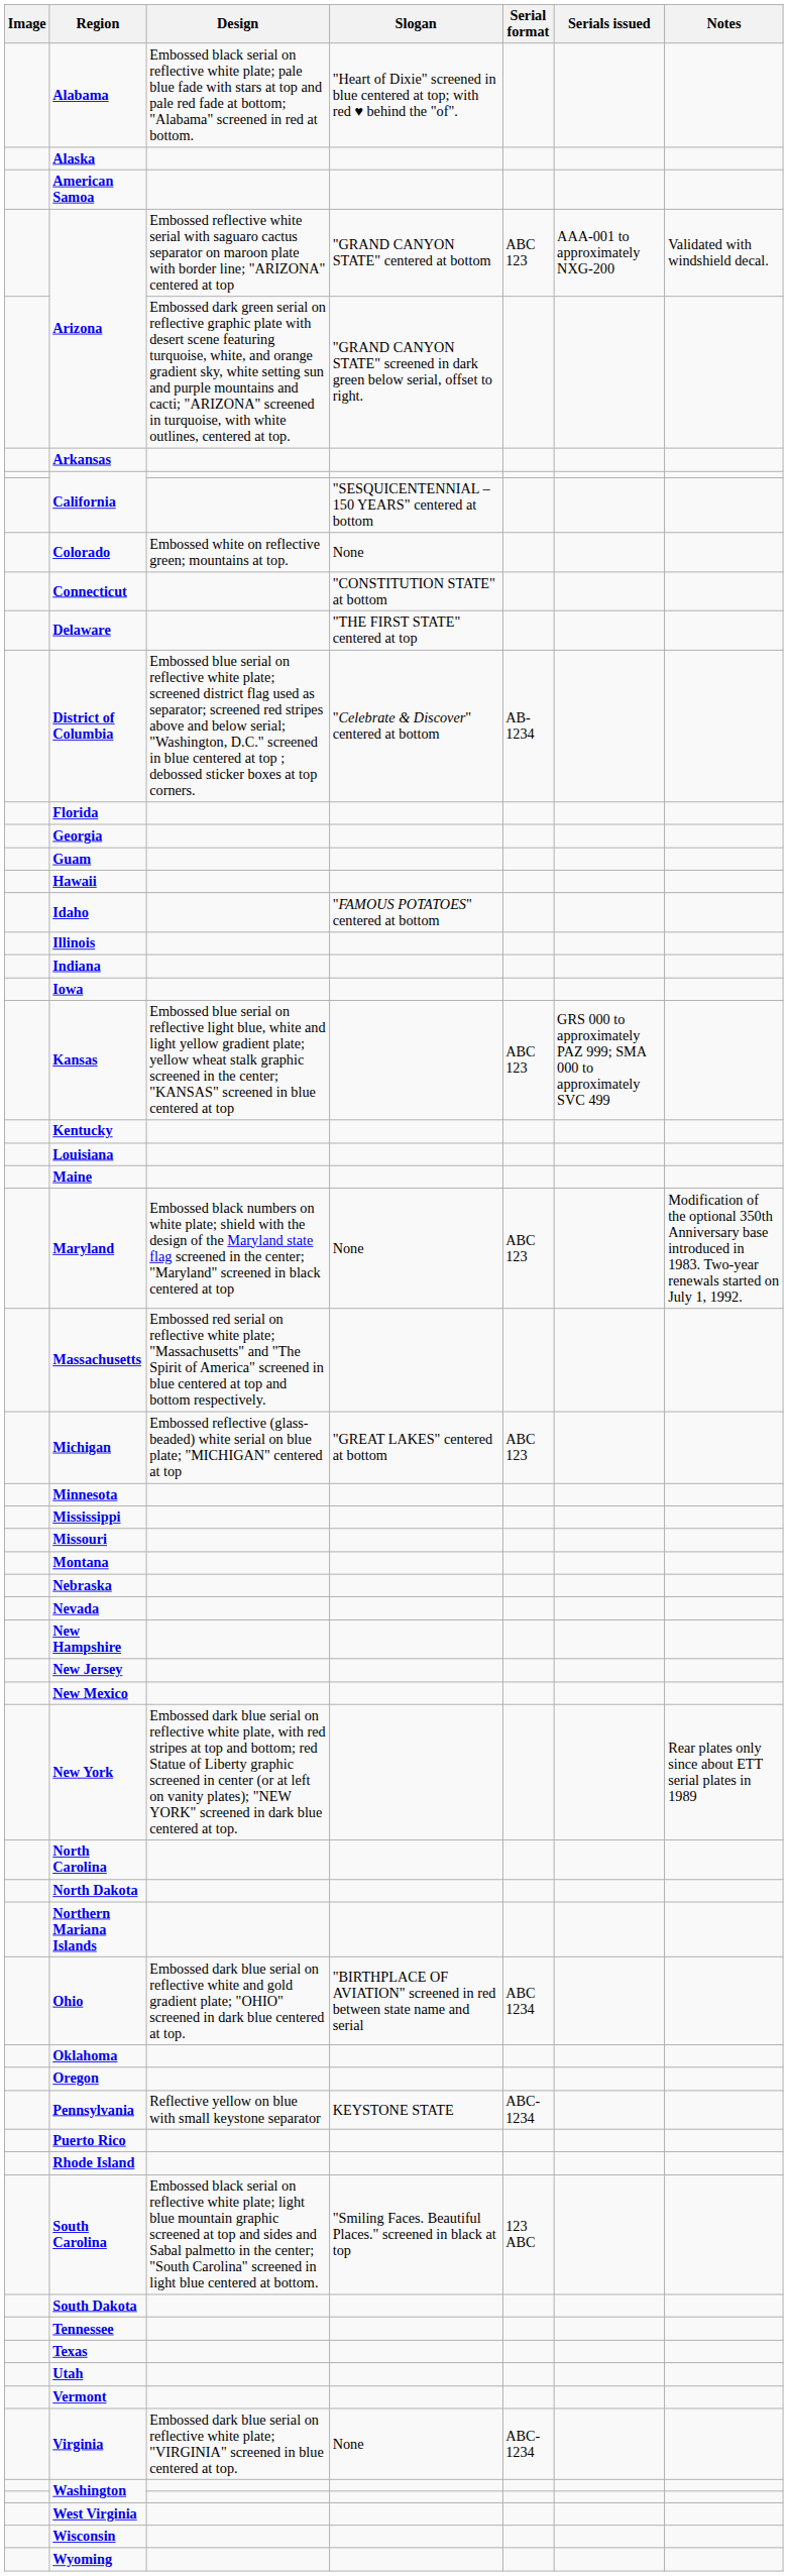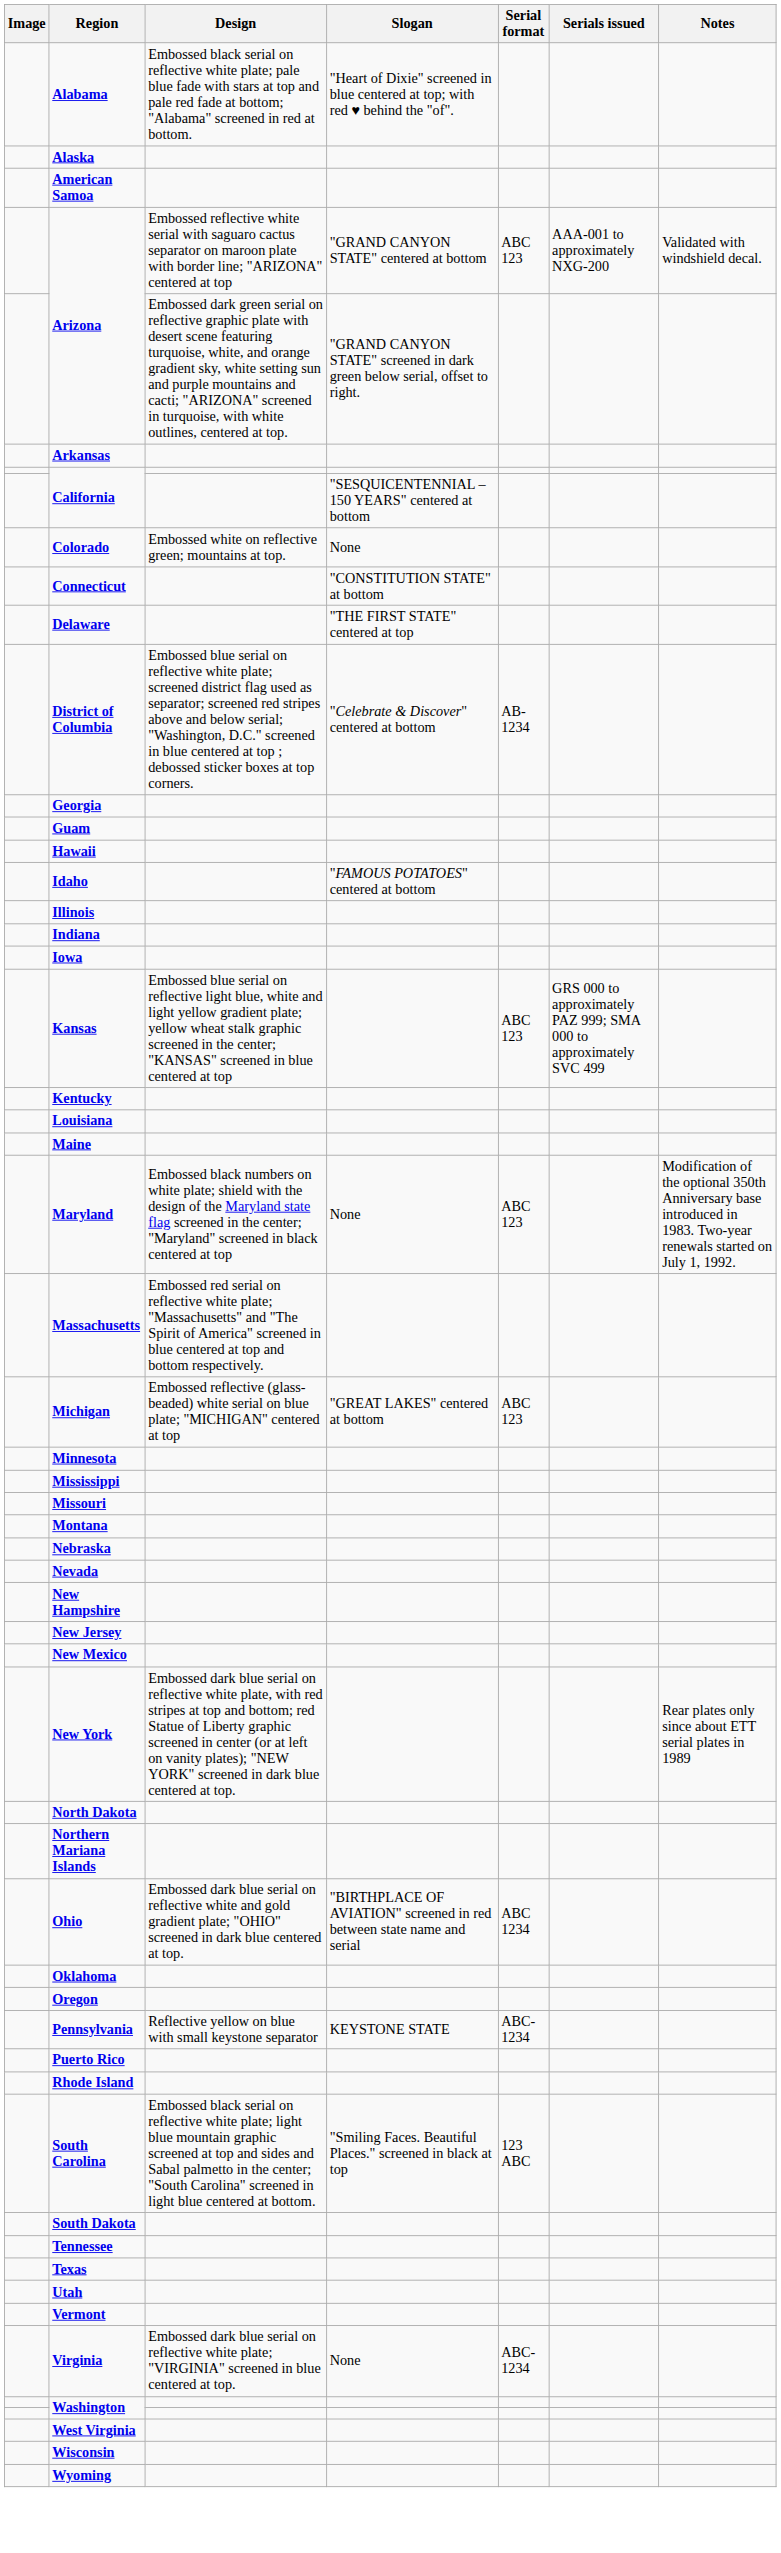- row: Florida
- row: North Carolina
